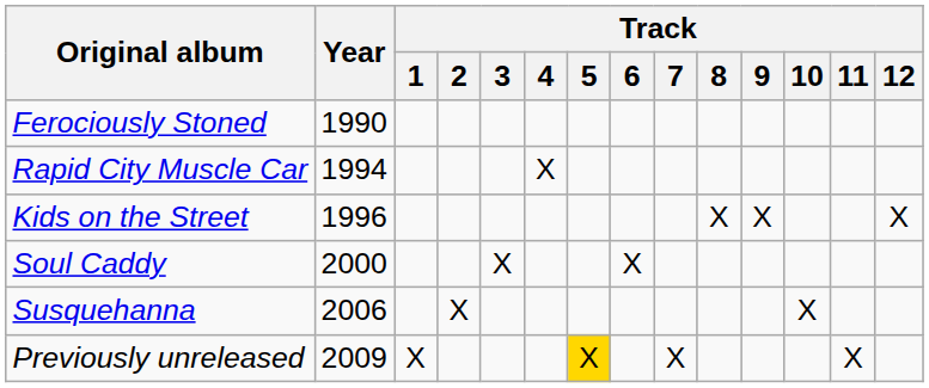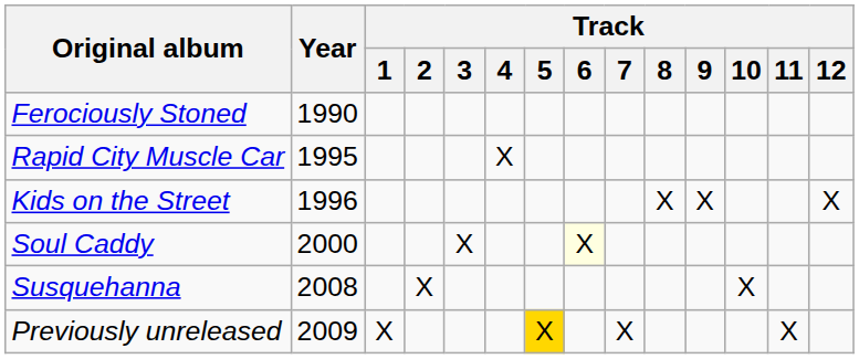Rapid City Muscle Car | Year: 1994 -> 1995
Soul Caddy | Track / 6: no background -> lightyellow background
Susquehanna | Year: 2006 -> 2008
